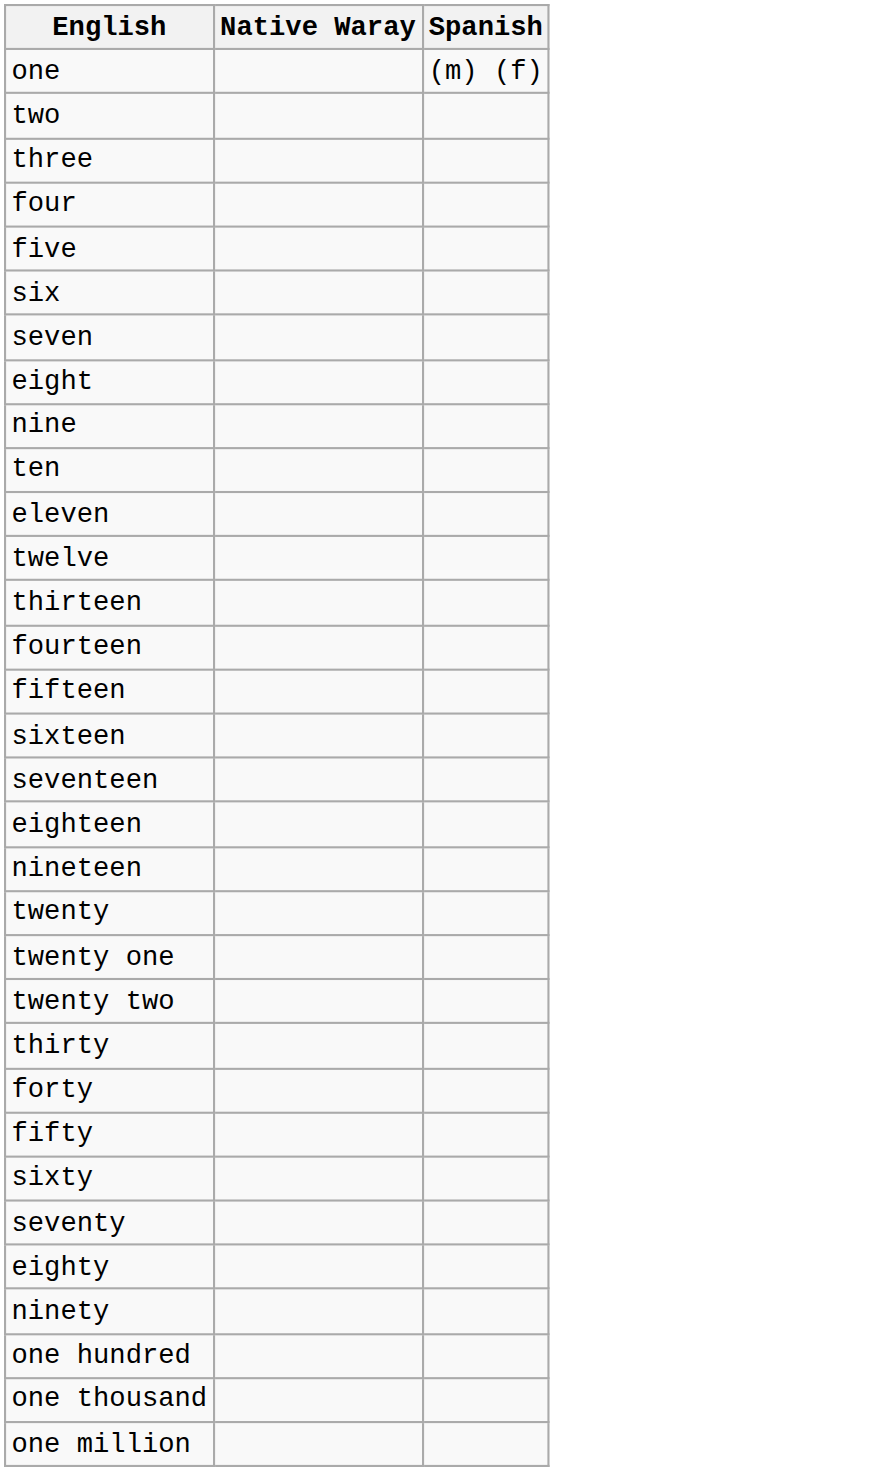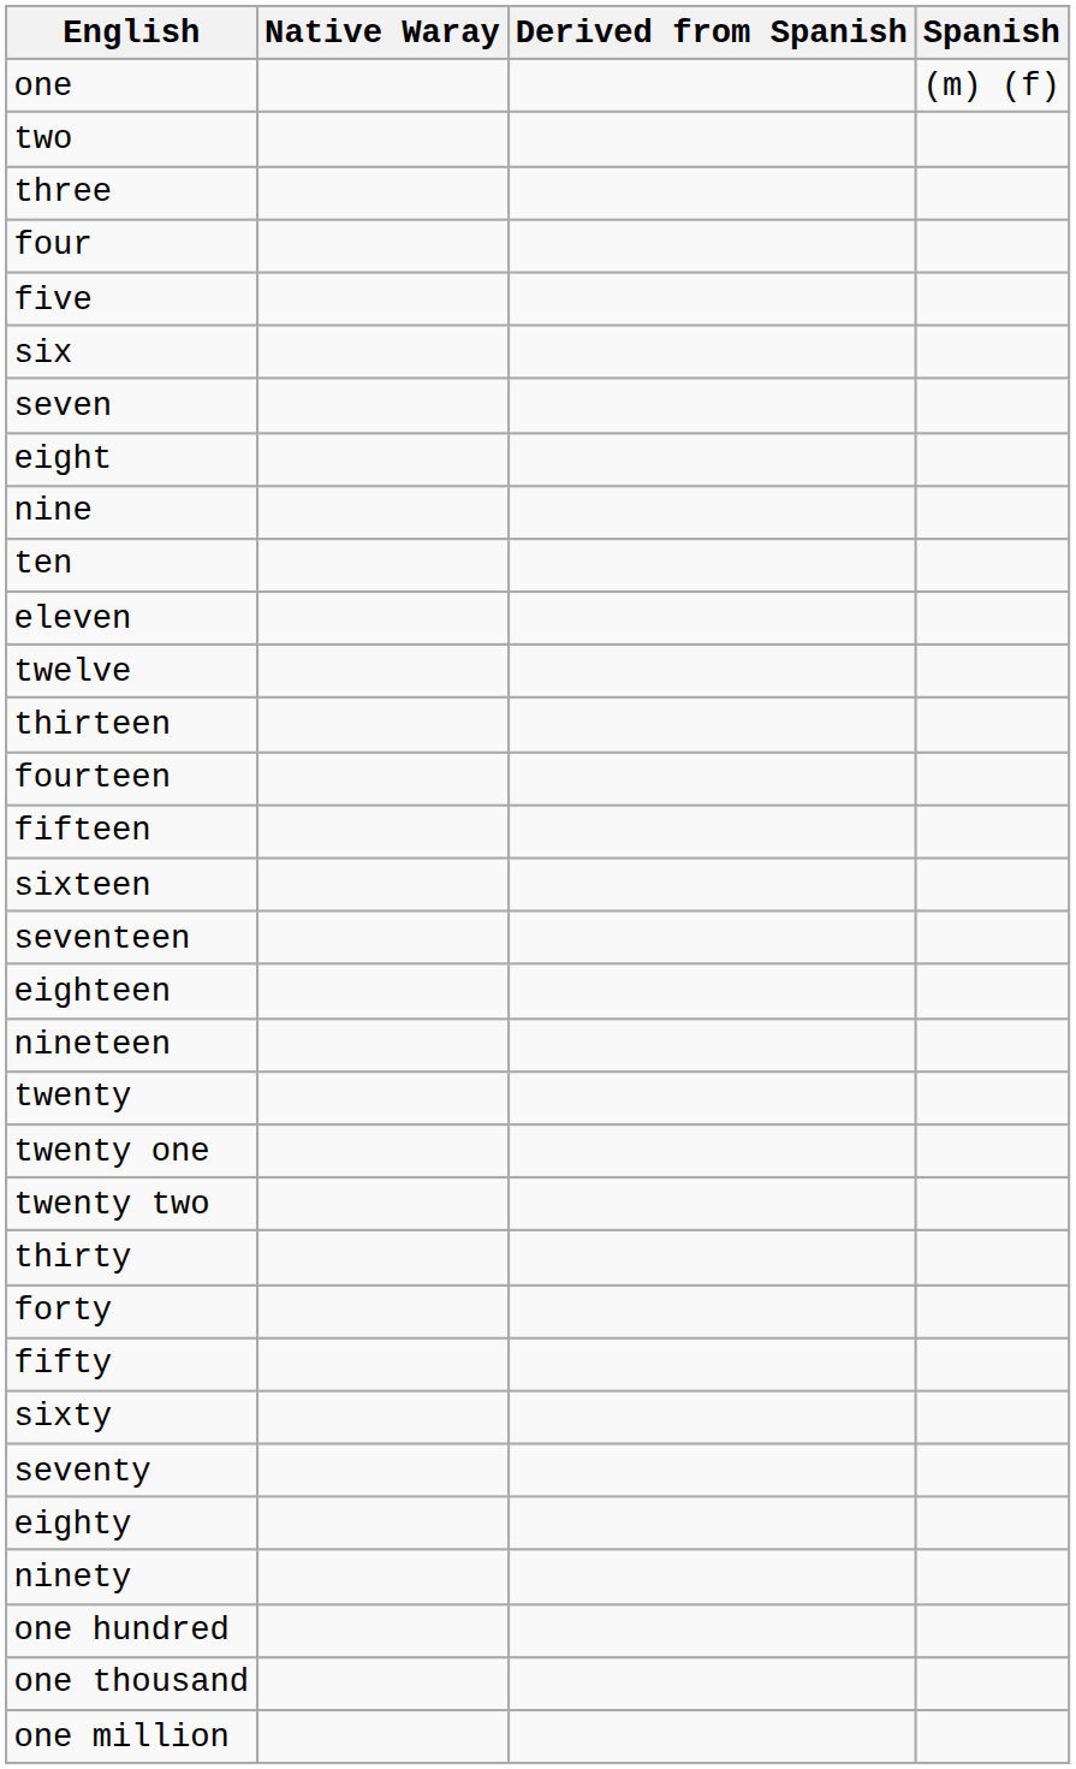+ column: Derived from Spanish
